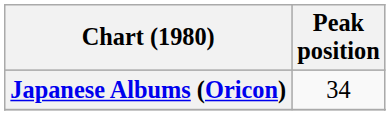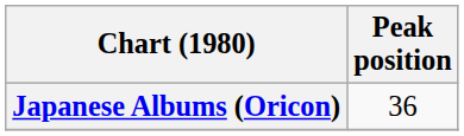Japanese Albums (Oricon) | Peak position: 34 -> 36
